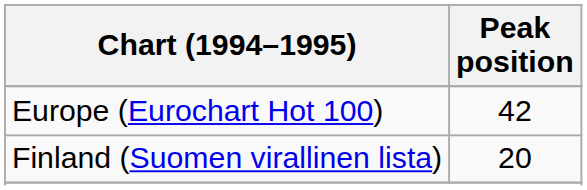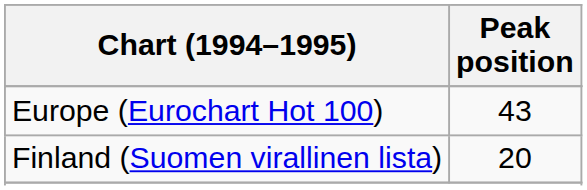Europe (Eurochart Hot 100) | Peak position: 42 -> 43
